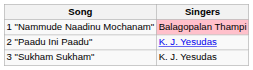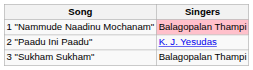3 "Sukham Sukham" | Singers: K. J. Yesudas -> Balagopalan Thampi
